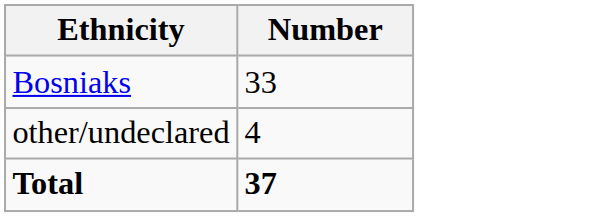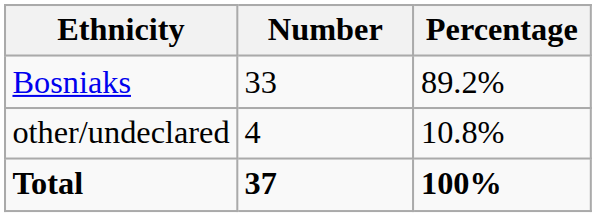+ column: Percentage | 89.2% | 10.8% | 100%
